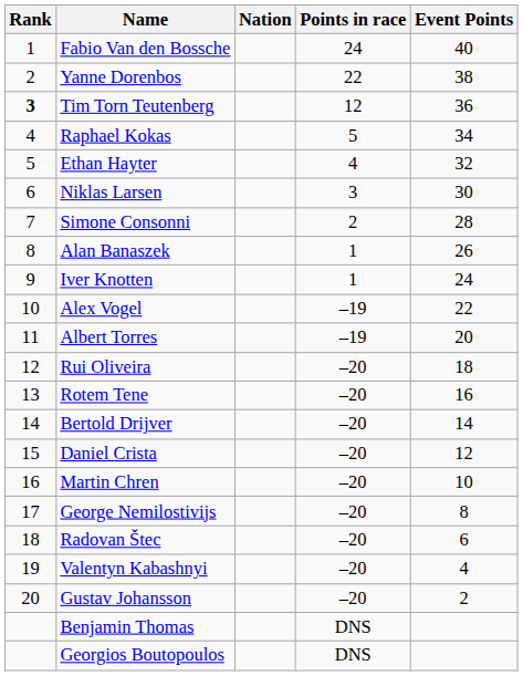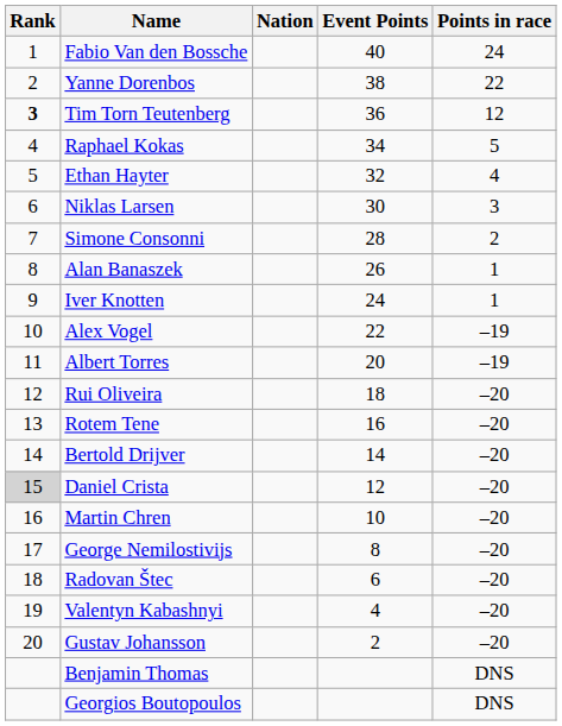columns swapped: Points in race <-> Event Points
Daniel Crista | Rank: no background -> lightgrey background
